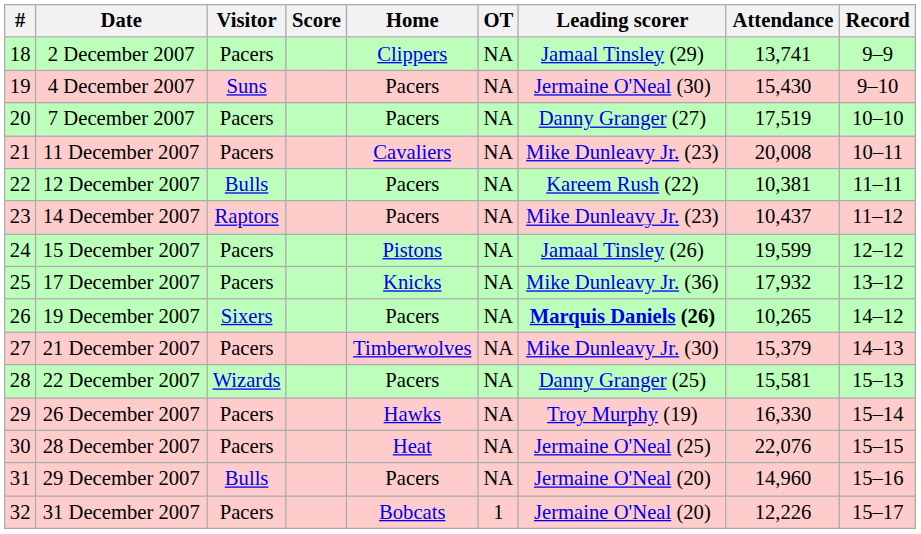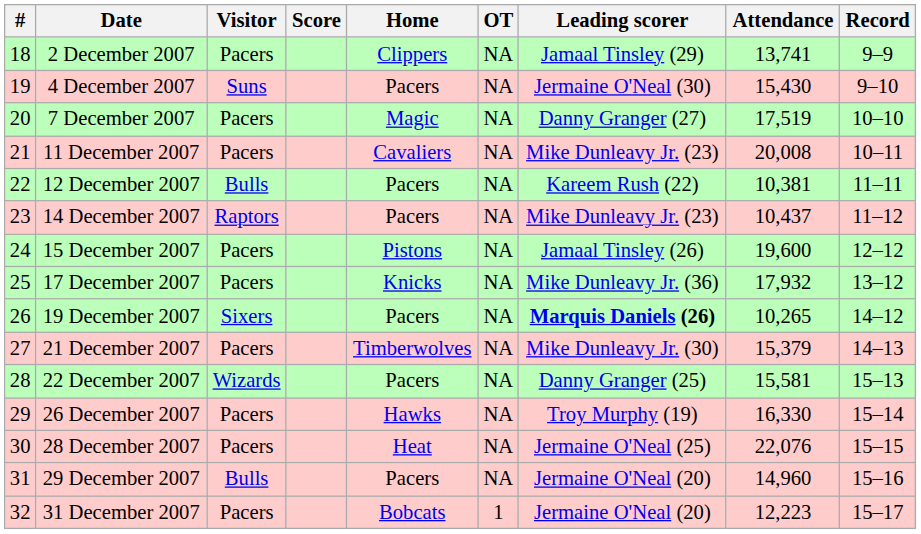7 December 2007 | Home: Pacers -> Magic
15 December 2007 | Attendance: 19,599 -> 19,600
31 December 2007 | Attendance: 12,226 -> 12,223
